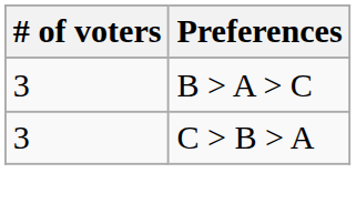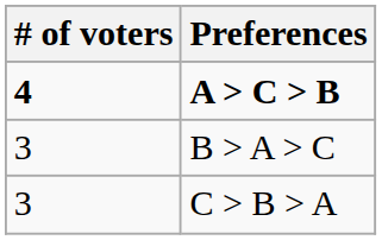+ row: 4 | A > C > B
